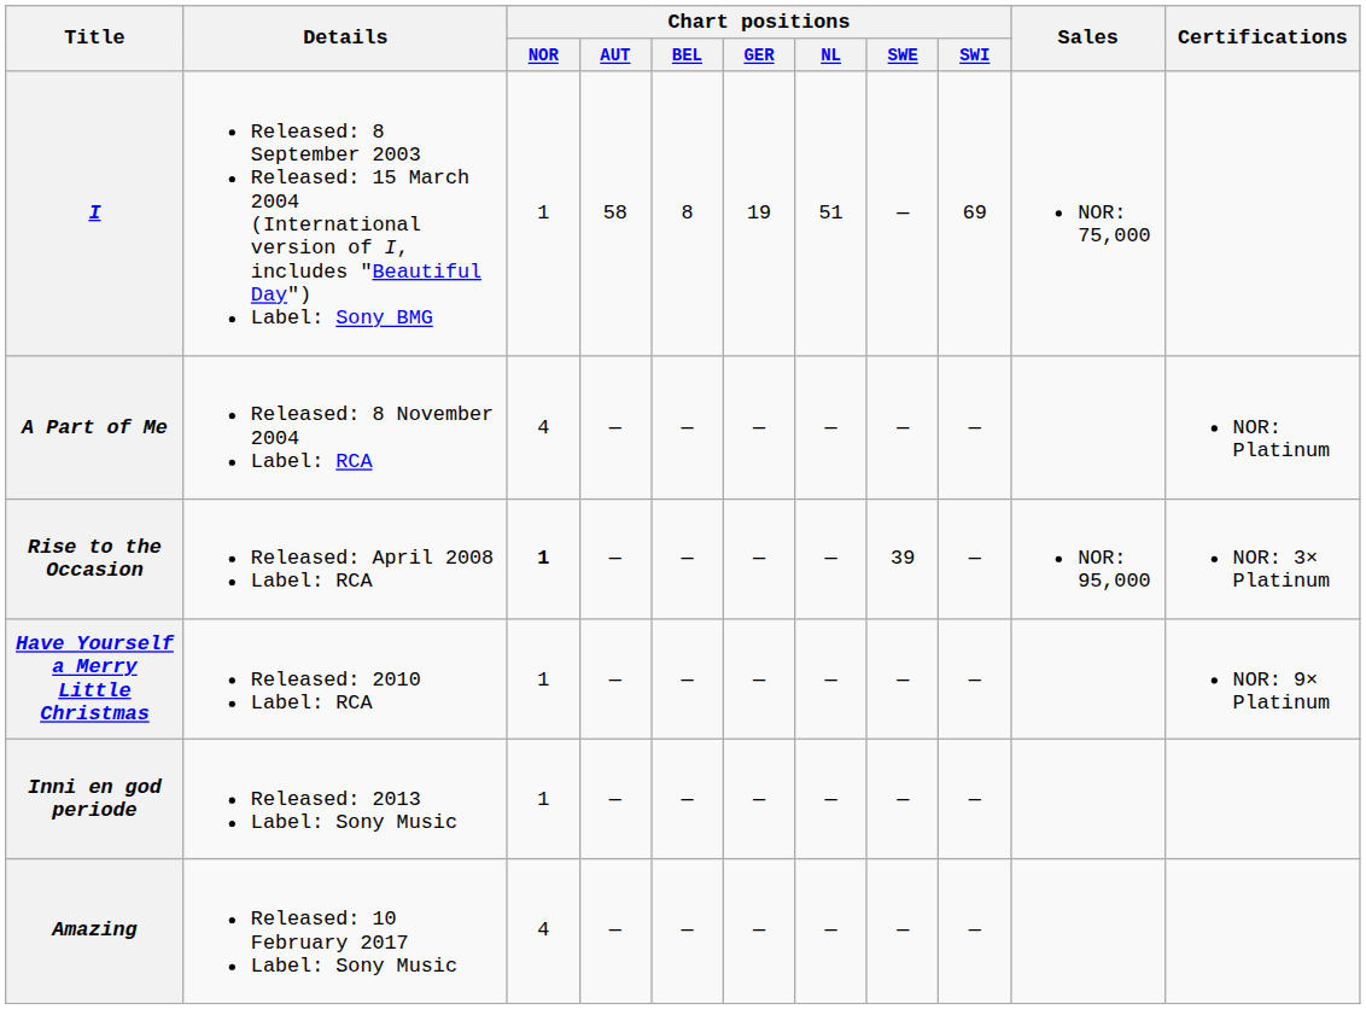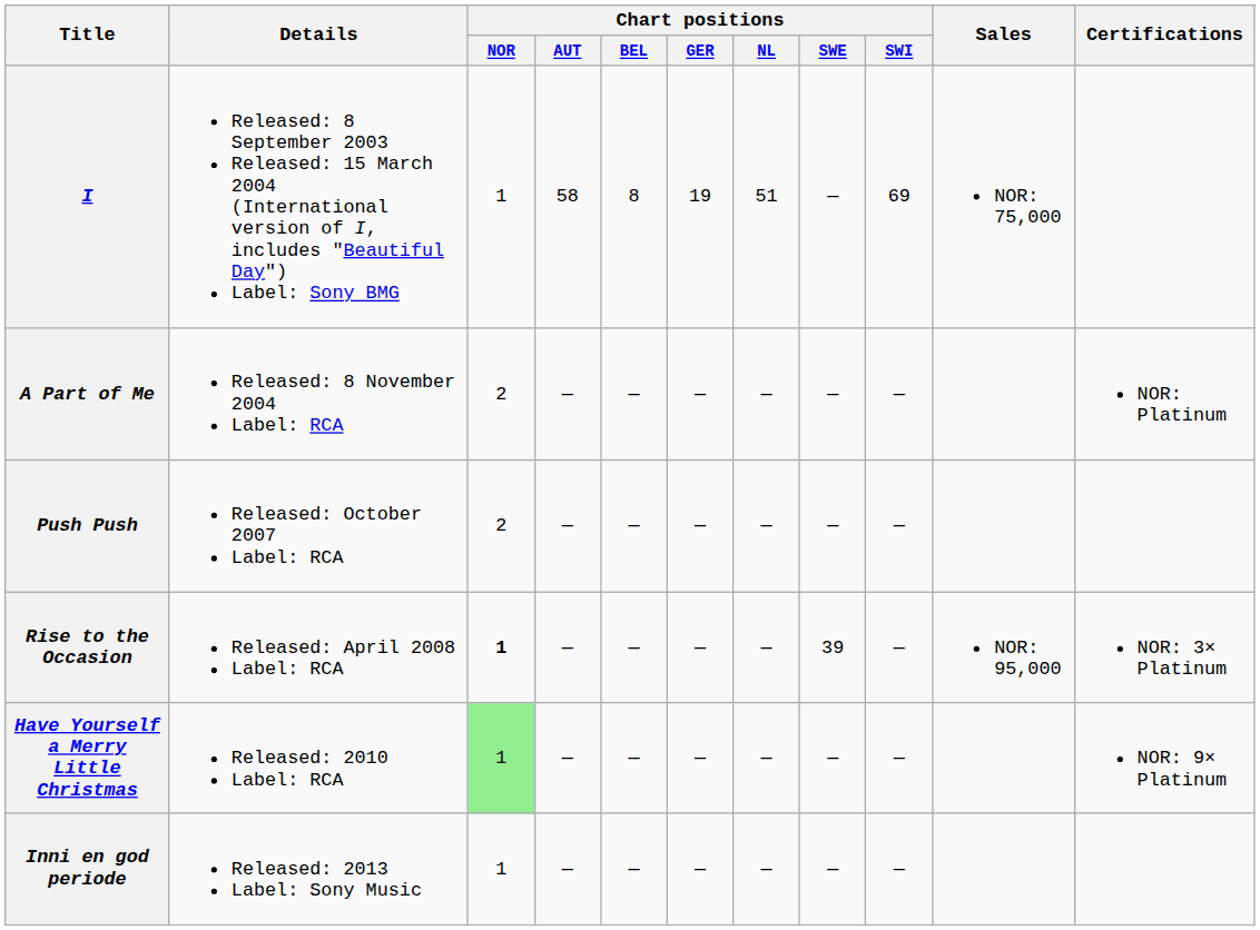A Part of Me | Chart positions / NOR: 4 -> 2
+ row: Push Push | Released: October 2007 Label: RCA | 2 | — | — | — | — | — | —
Have Yourself a Merry Little Christmas | Chart positions / NOR: no background -> lightgreen background
- row: Amazing | Released: 10 February 2017 Label: Sony Music | 4 | — | — | — | — | — | —
